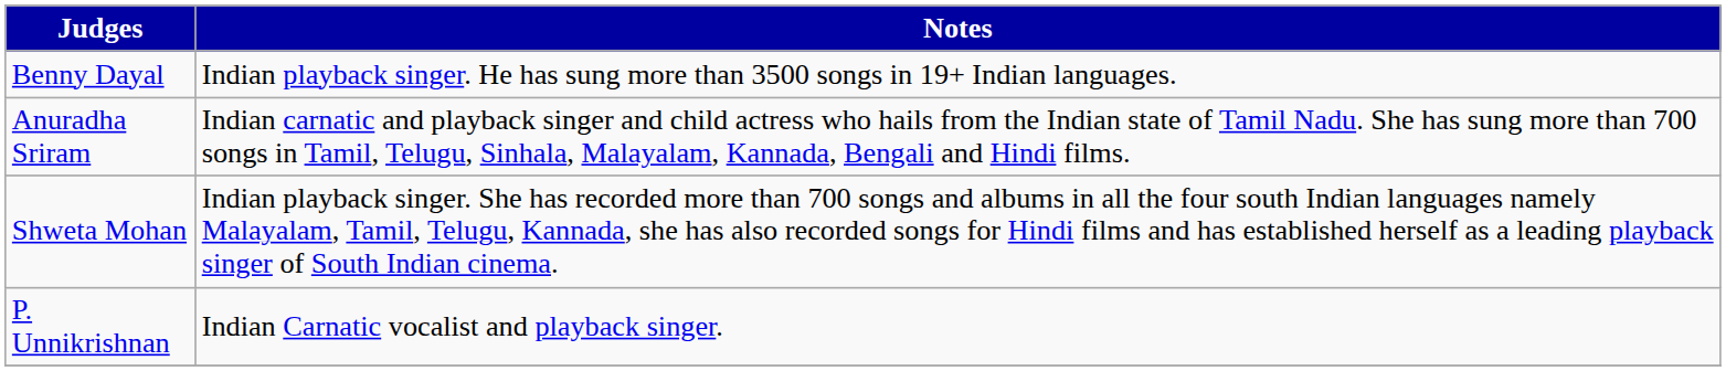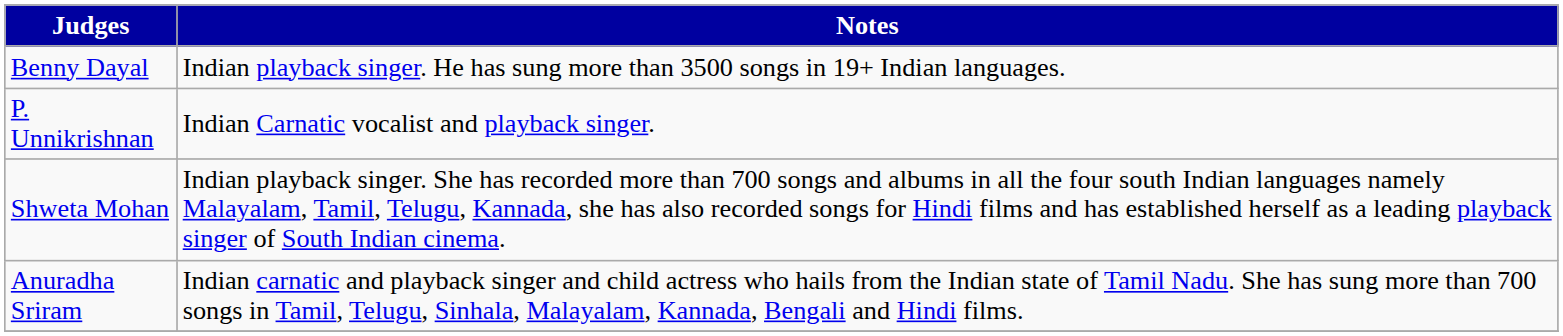rows swapped: Anuradha Sriram <-> P. Unnikrishnan
